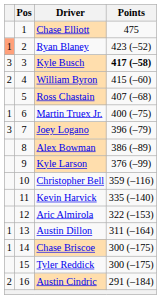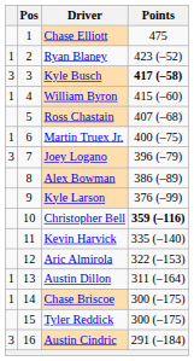Ryan Blaney | column 1: lightsalmon background -> no background
William Byron | column 1: 2 -> 1
Christopher Bell | Points: normal -> bold
Austin Cindric | column 1: 2 -> 3
